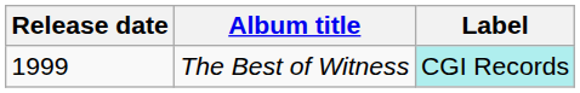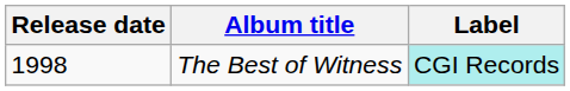The Best of Witness | Release date: 1999 -> 1998
